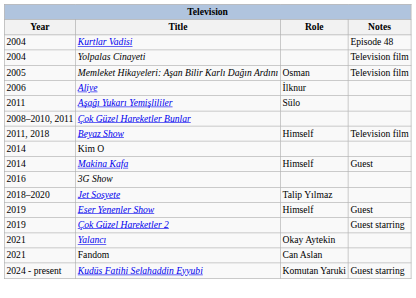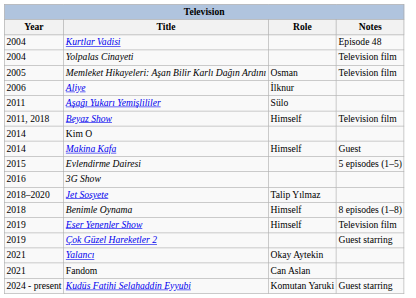- row: 2008–2010, 2011 | Çok Güzel Hareketler Bunlar
+ row: 2015 | Evlendirme Dairesi | 5 episodes (1–5)
+ row: 2018 | Benimle Oynama | Himself | 8 episodes (1–8)
Eser Yenenler Show | Notes: Guest -> Television film
